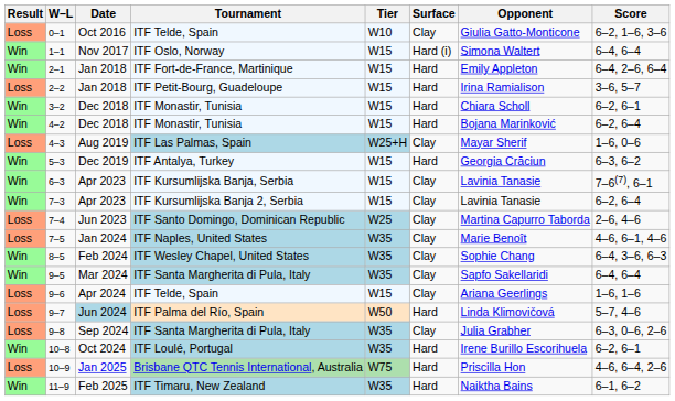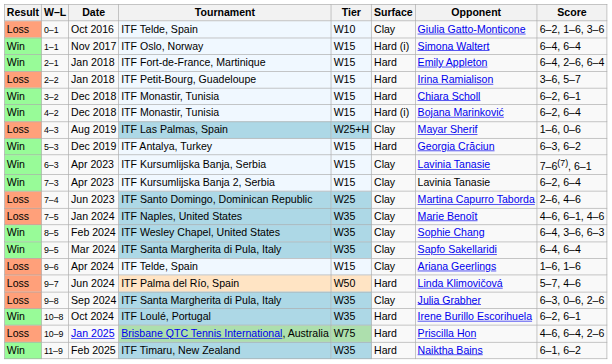4–2 | Surface: Hard -> Hard (i)
9–7 | Date: lightblue background -> no background
